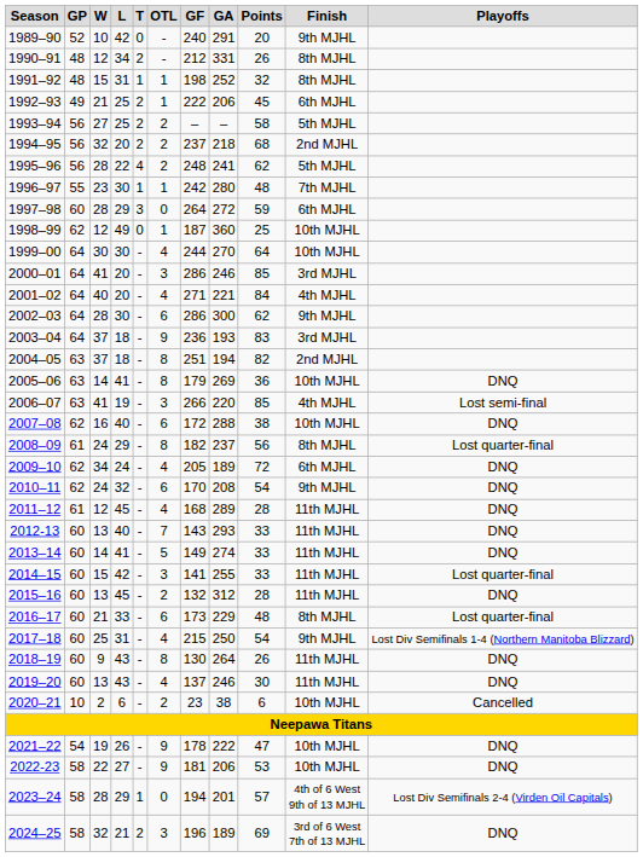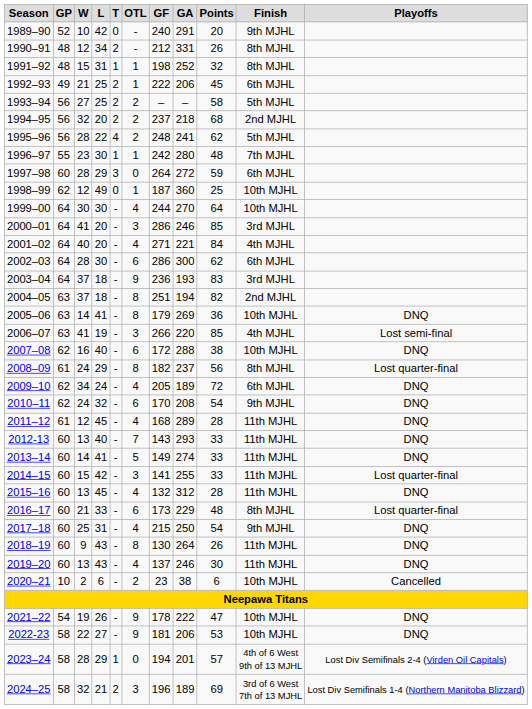2002–03 | Finish: 9th MJHL -> 6th MJHL
2015–16 | OTL: 2 -> 4
2017–18 | Playoffs: Lost Div Semifinals 1-4 (Northern Manitoba Blizzard) -> DNQ
2024–25 | Playoffs: DNQ -> Lost Div Semifinals 1-4 (Northern Manitoba Blizzard)
